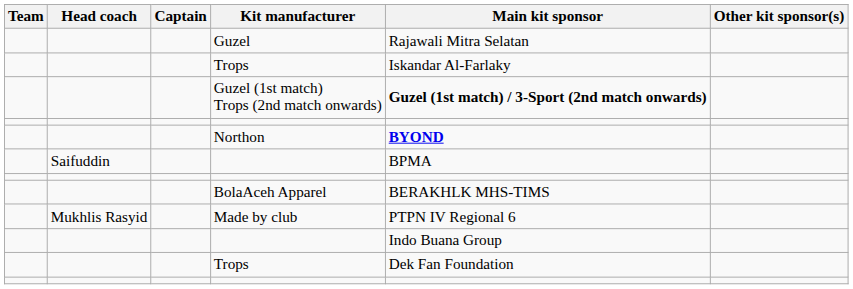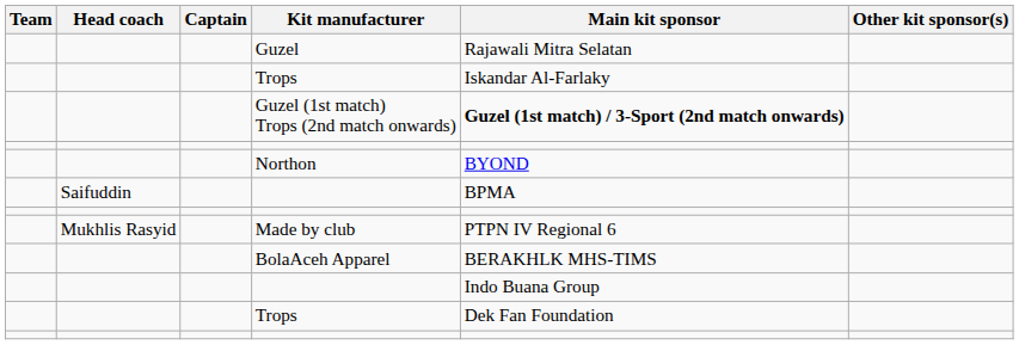Northon | Main kit sponsor: bold -> normal
rows swapped: Made by club <-> BolaAceh Apparel
